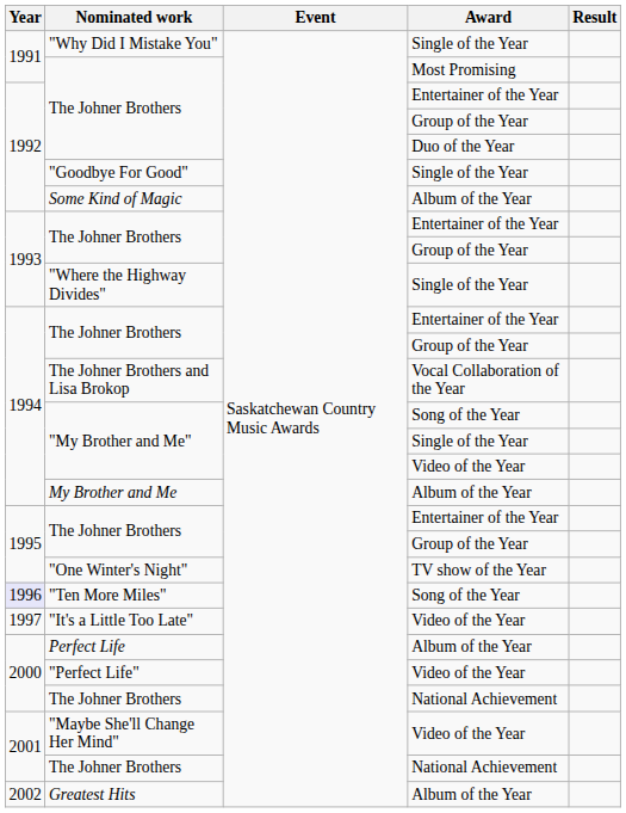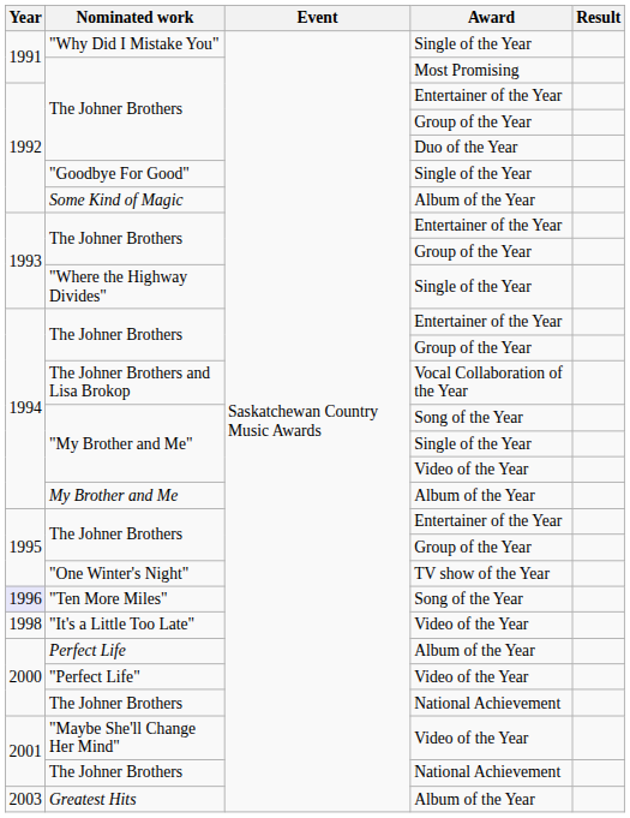"It's a Little Too Late" | Year: 1997 -> 1998
Greatest Hits | Year: 2002 -> 2003
